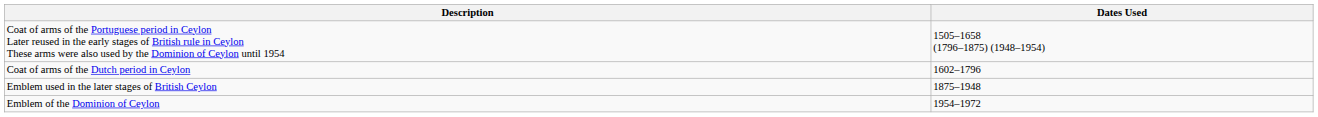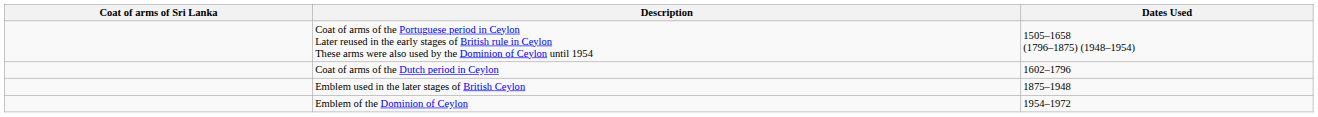+ column: Coat of arms of Sri Lanka
